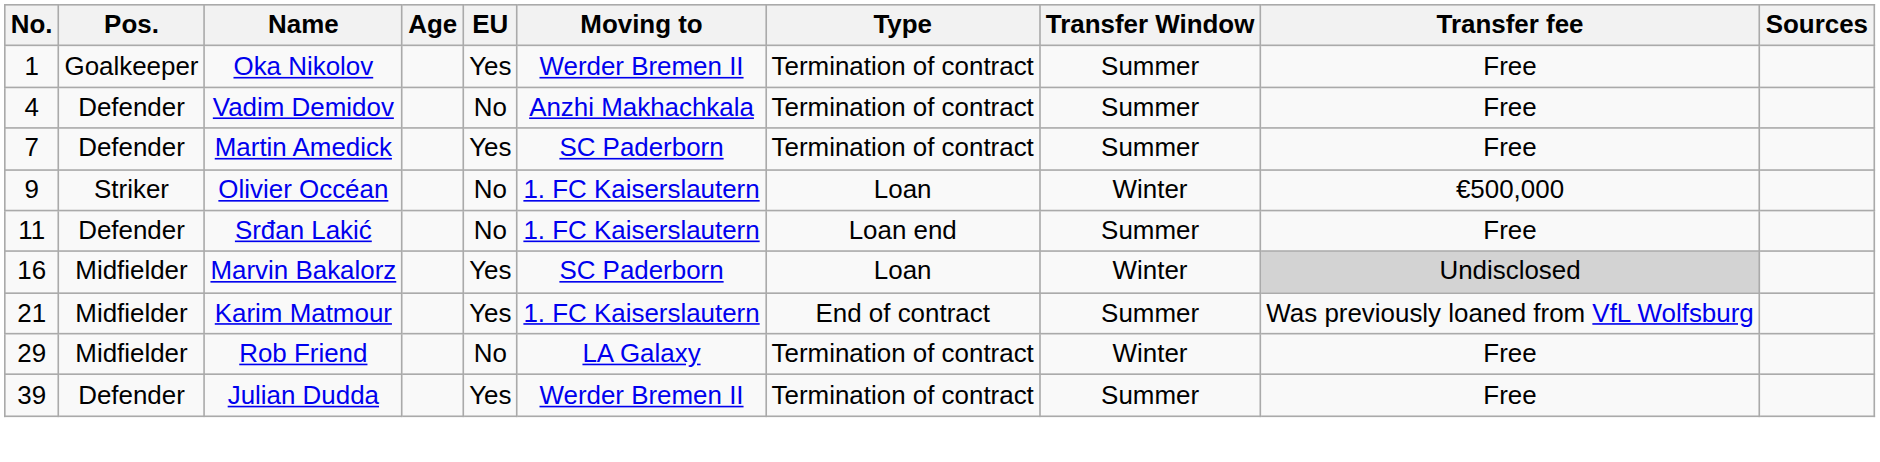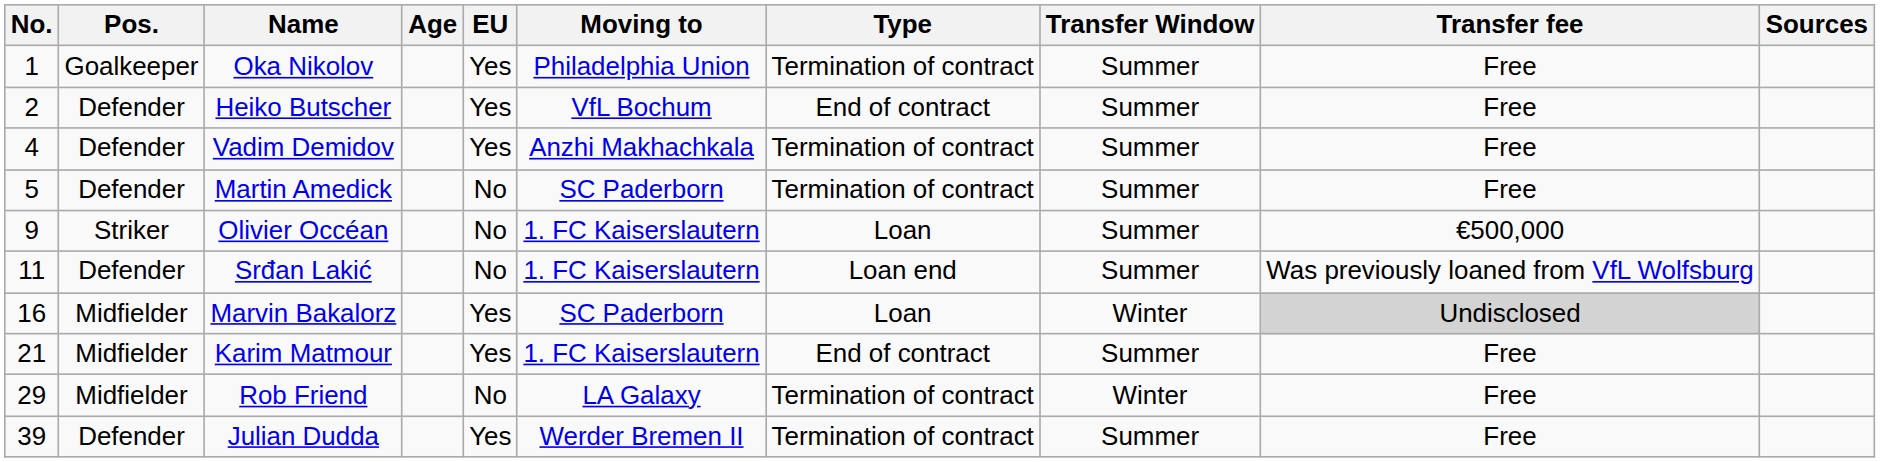Oka Nikolov | Moving to: Werder Bremen II -> Philadelphia Union
+ row: 2 | Defender | Heiko Butscher | Yes | VfL Bochum | End of contract | Summer | Free
Vadim Demidov | EU: No -> Yes
Martin Amedick | No.: 7 -> 5
Martin Amedick | EU: Yes -> No
Olivier Occéan | Transfer Window: Winter -> Summer
Srđan Lakić | Transfer fee: Free -> Was previously loaned from VfL Wolfsburg
Karim Matmour | Transfer fee: Was previously loaned from VfL Wolfsburg -> Free
